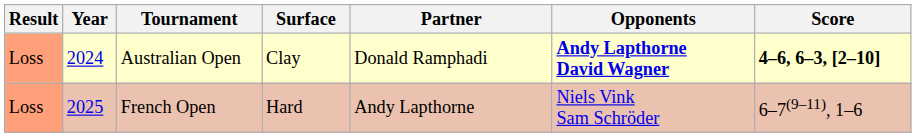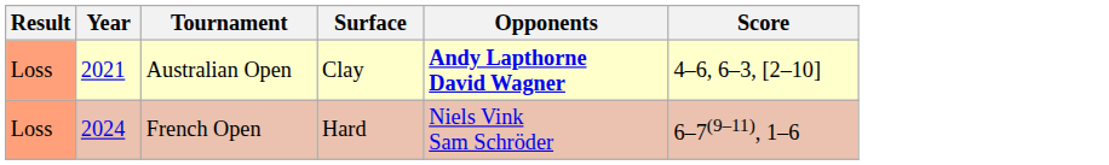- column: Partner | Donald Ramphadi | Andy Lapthorne
Australian Open | Year: 2024 -> 2021
Australian Open | Score: bold -> normal
French Open | Year: 2025 -> 2024
